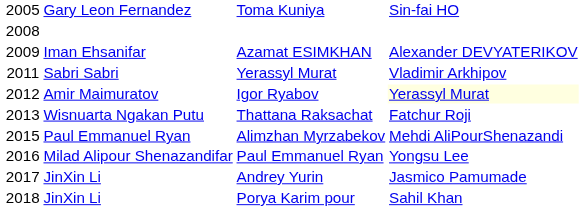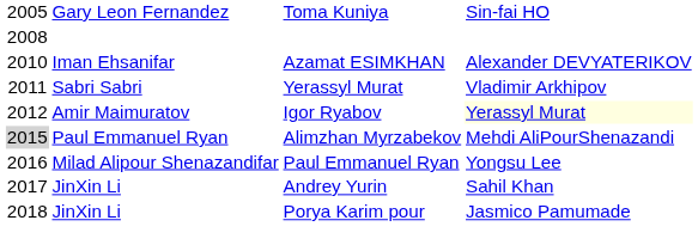Azamat ESIMKHAN | column 1: 2009 -> 2010
- row: 2013 | Wisnuarta Ngakan Putu | Thattana Raksachat | Fatchur Roji
Alimzhan Myrzabekov | column 1: no background -> lightgrey background
Andrey Yurin | column 4: Jasmico Pamumade -> Sahil Khan
Porya Karim pour | column 4: Sahil Khan -> Jasmico Pamumade
